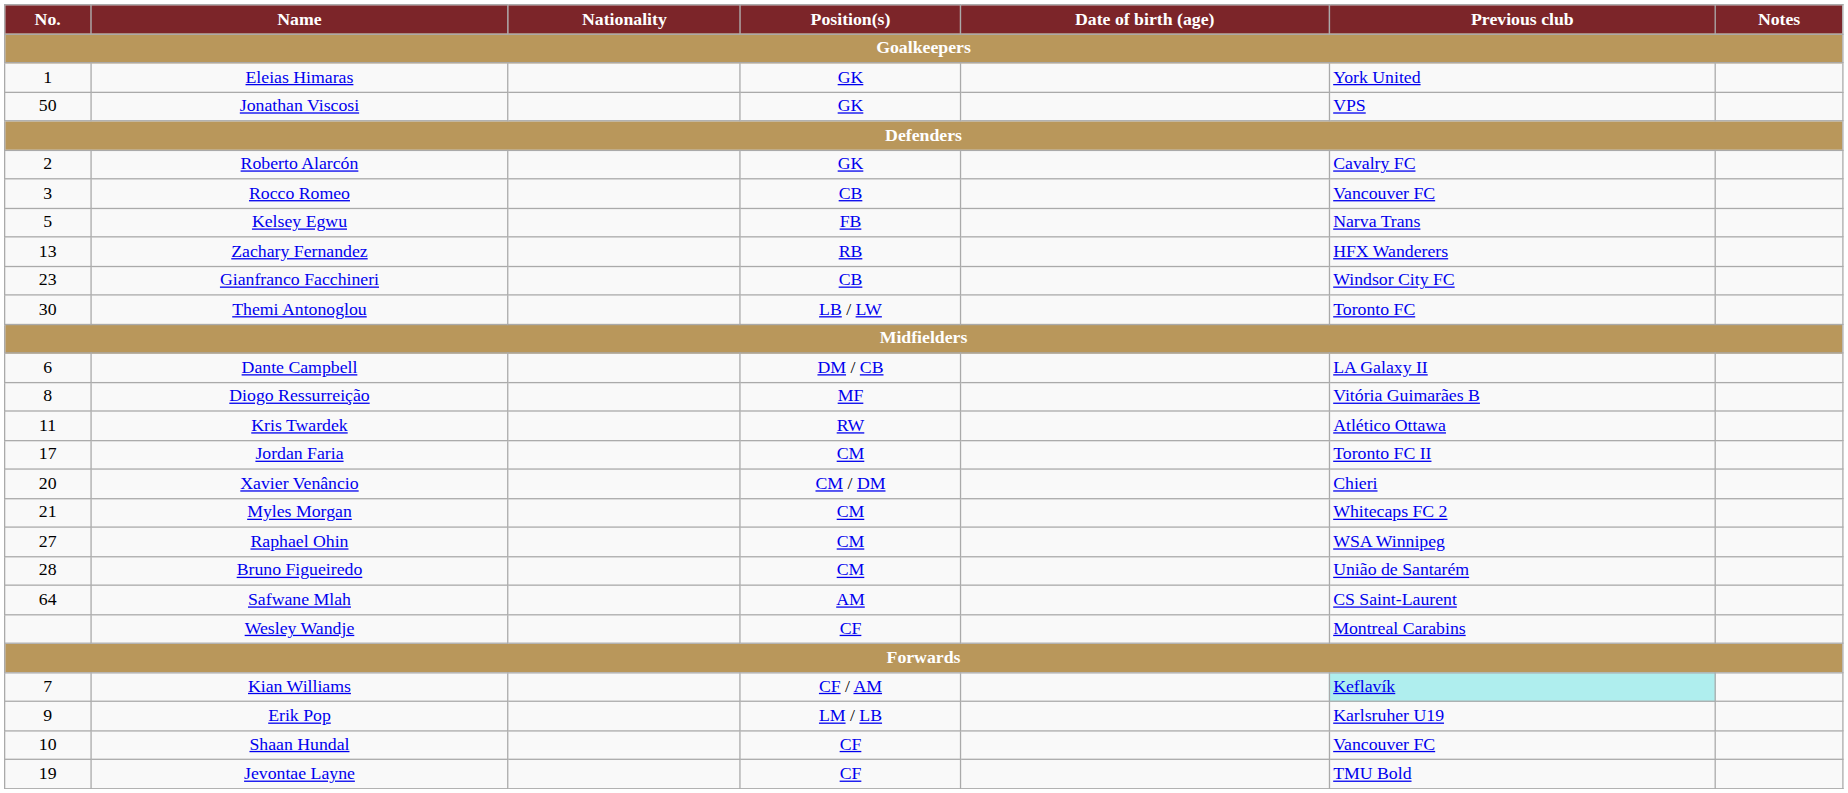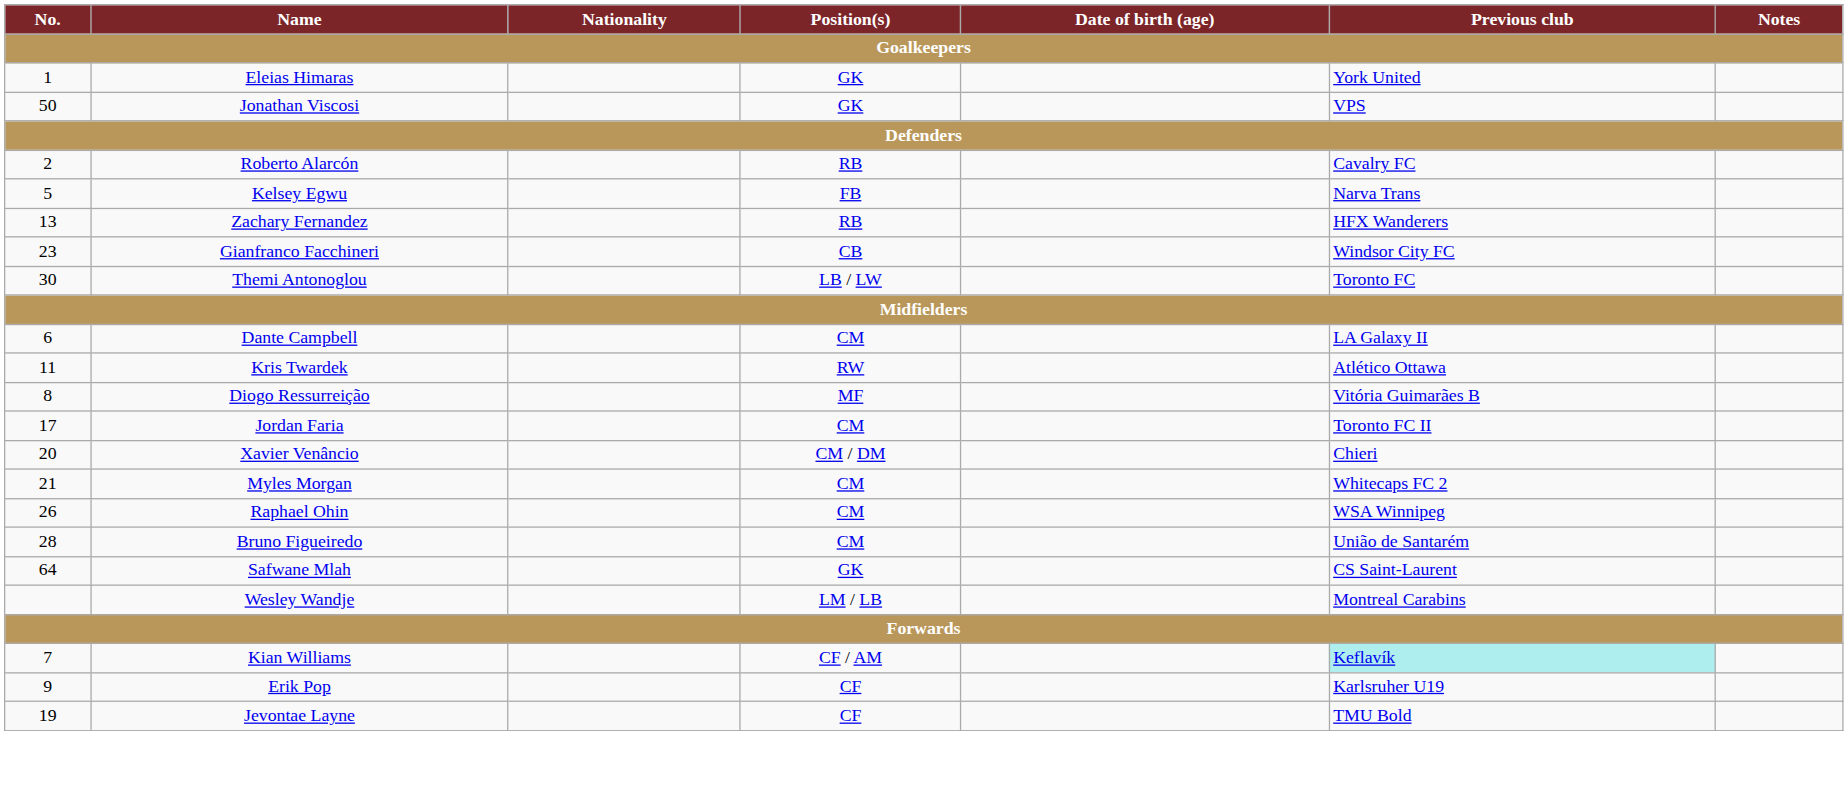Roberto Alarcón | Position(s): GK -> RB
- row: 3 | Rocco Romeo | CB | Vancouver FC
Dante Campbell | Position(s): DM / CB -> CM
rows swapped: Diogo Ressurreição <-> Kris Twardek
Raphael Ohin | No.: 27 -> 26
Safwane Mlah | Position(s): AM -> GK
Wesley Wandje | Position(s): CF -> LM / LB
Erik Pop | Position(s): LM / LB -> CF
- row: 10 | Shaan Hundal | CF | Vancouver FC
